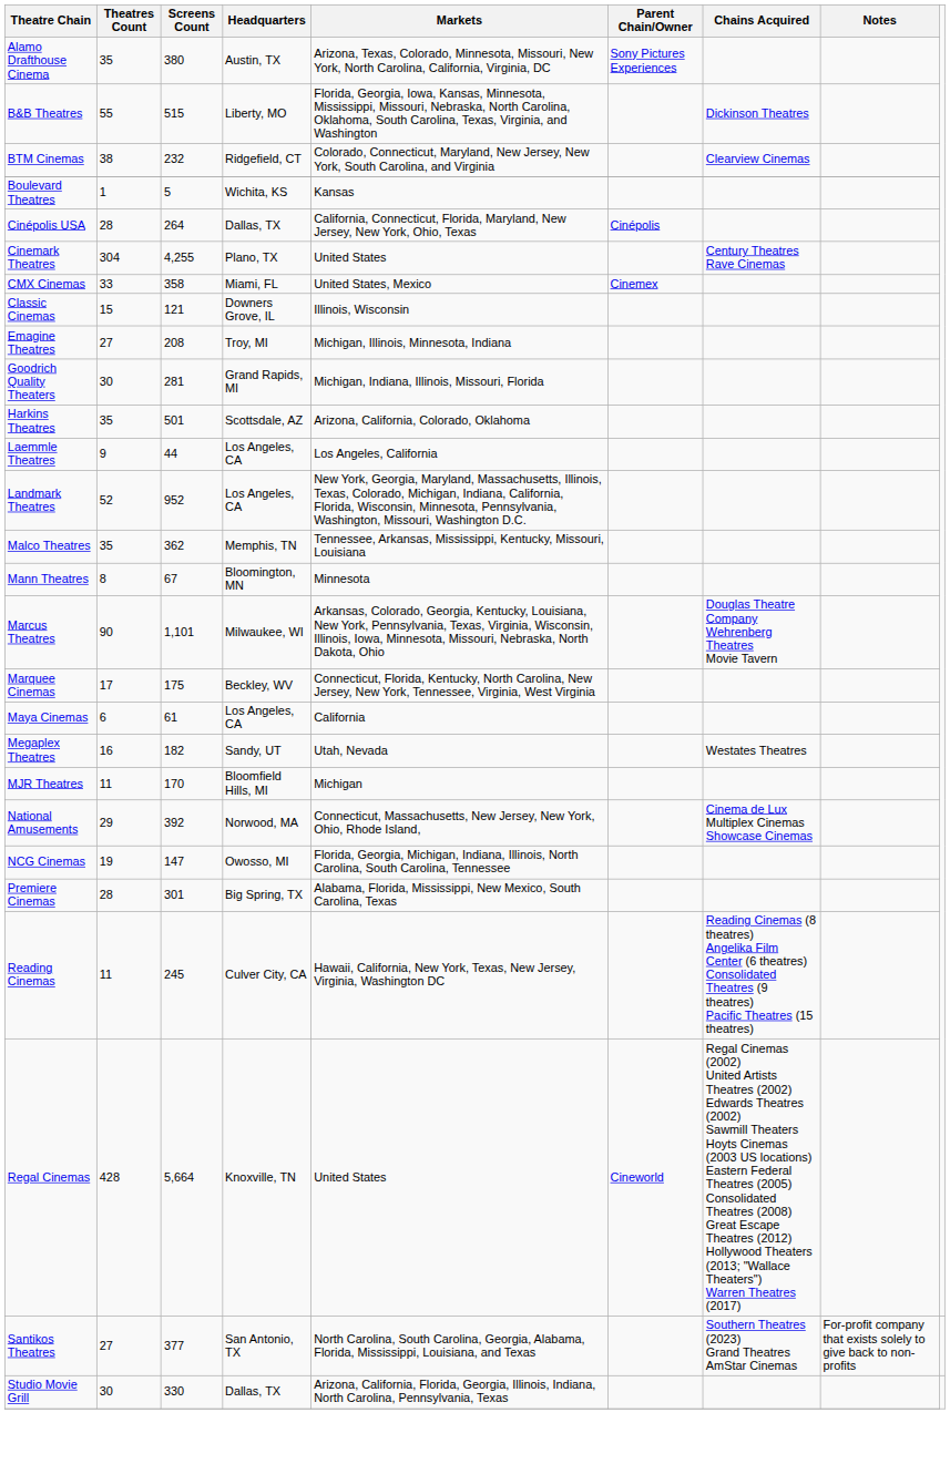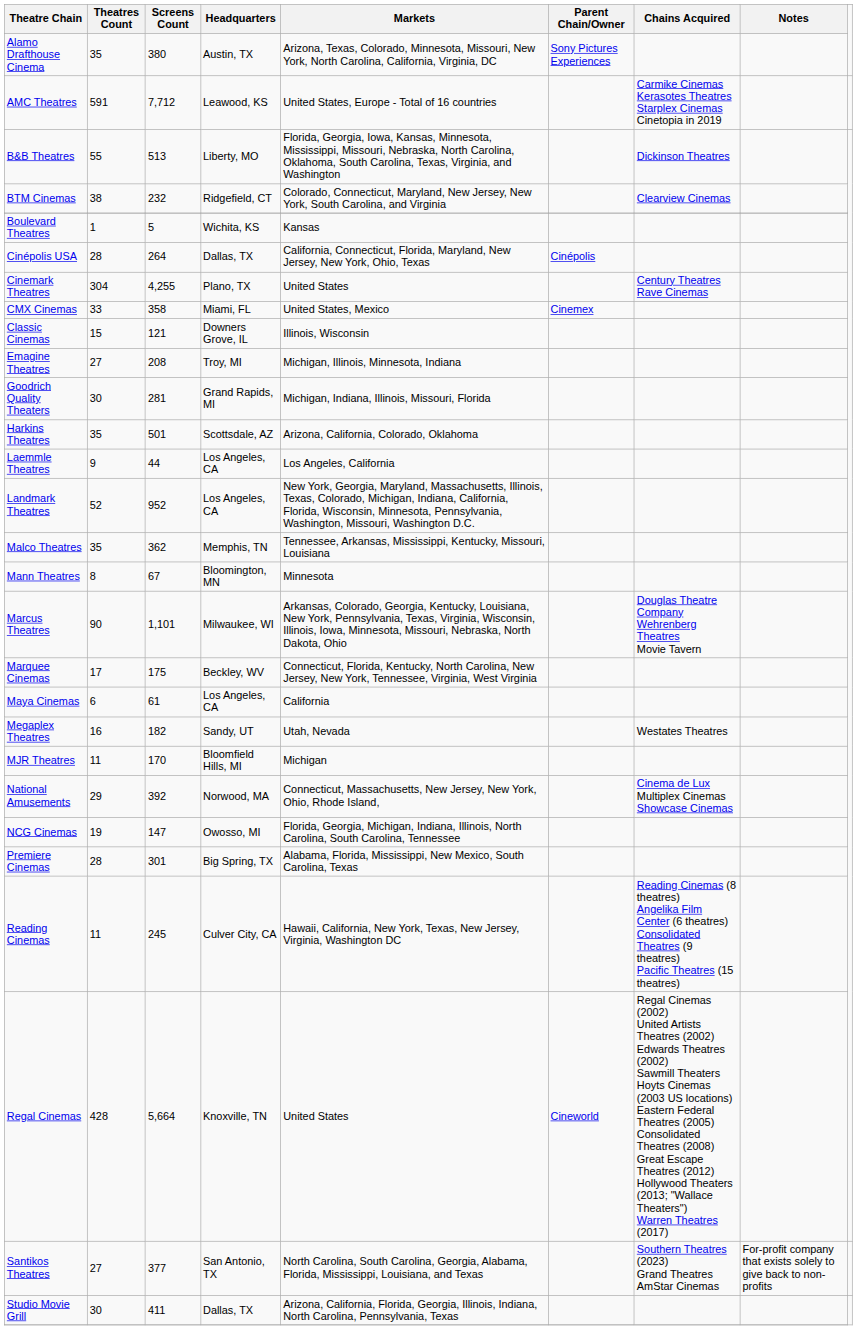+ row: AMC Theatres | 591 | 7,712 | Leawood, KS | United States, Europe - Total of 16 countries | Carmike Cinemas Kerasotes Theatres Starplex Cinemas Cinetopia in 2019
B&B Theatres | Screens Count: 515 -> 513
Studio Movie Grill | Screens Count: 330 -> 411
